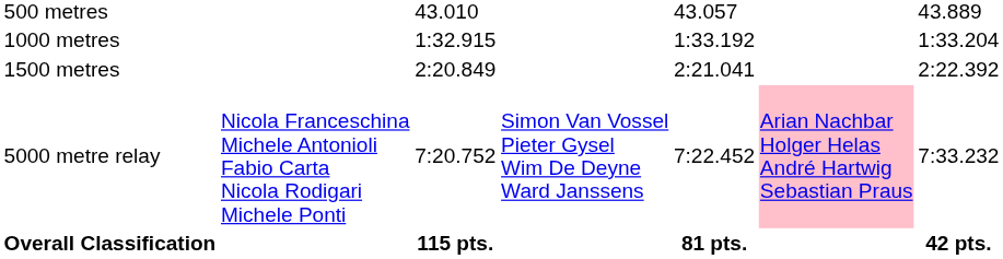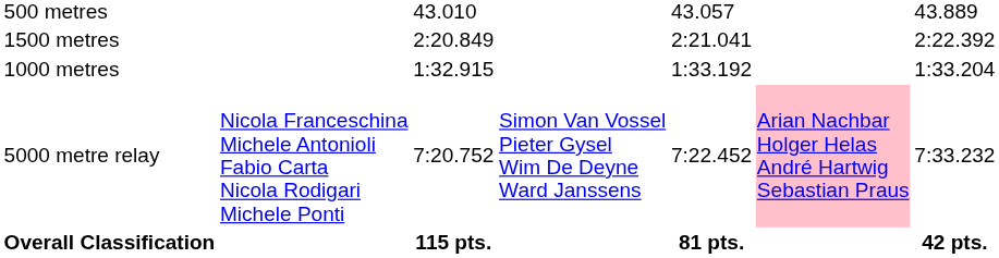rows swapped: 1000 metres <-> 1500 metres
